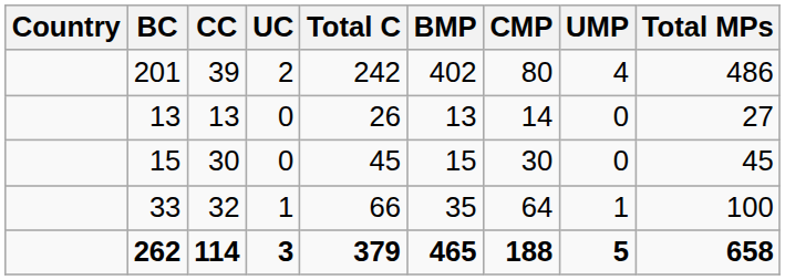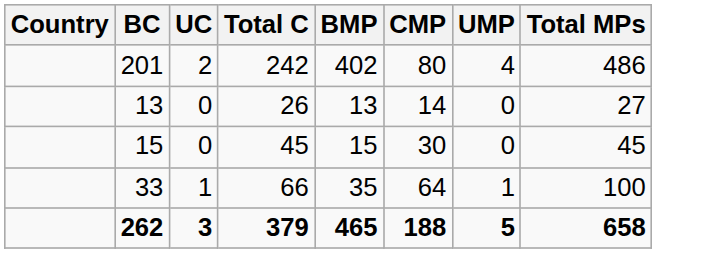- column: CC | 39 | 13 | 30 | 32 | 114
